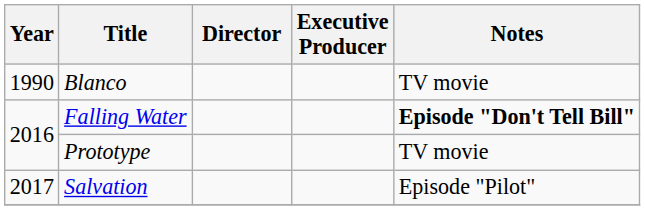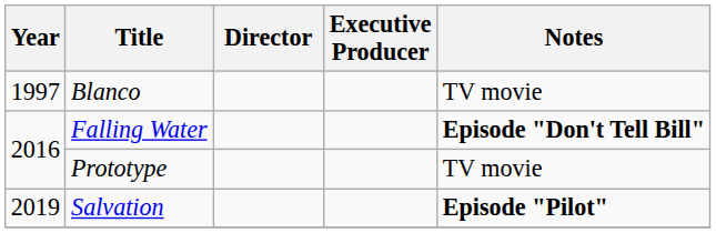Blanco | Year: 1990 -> 1997
Salvation | Year: 2017 -> 2019
Salvation | Notes: normal -> bold
